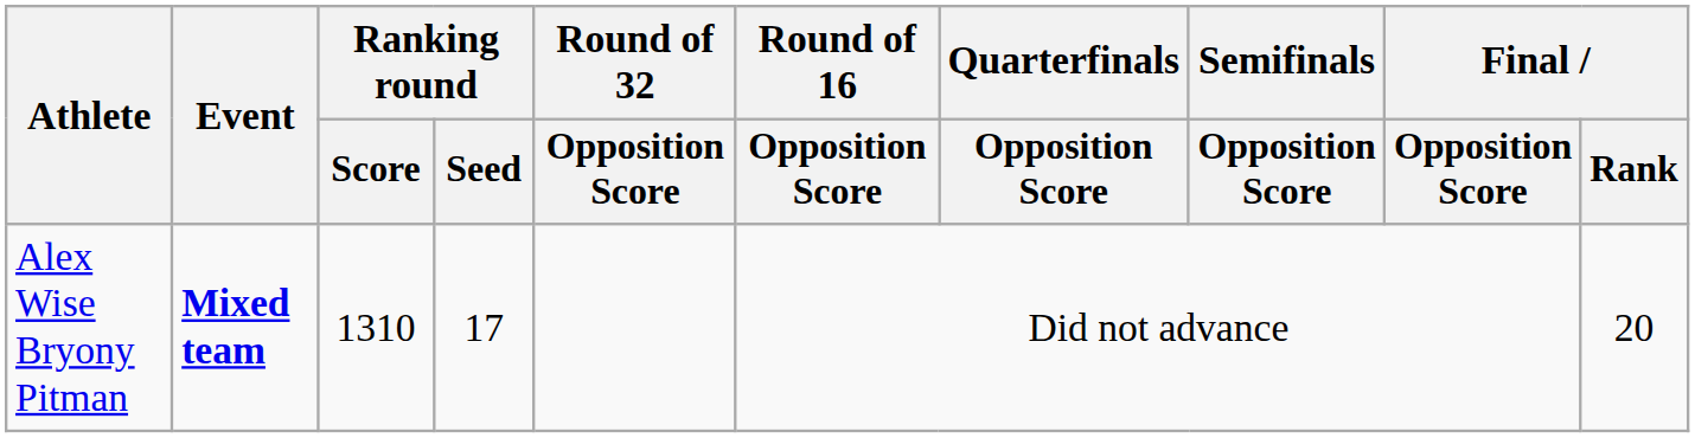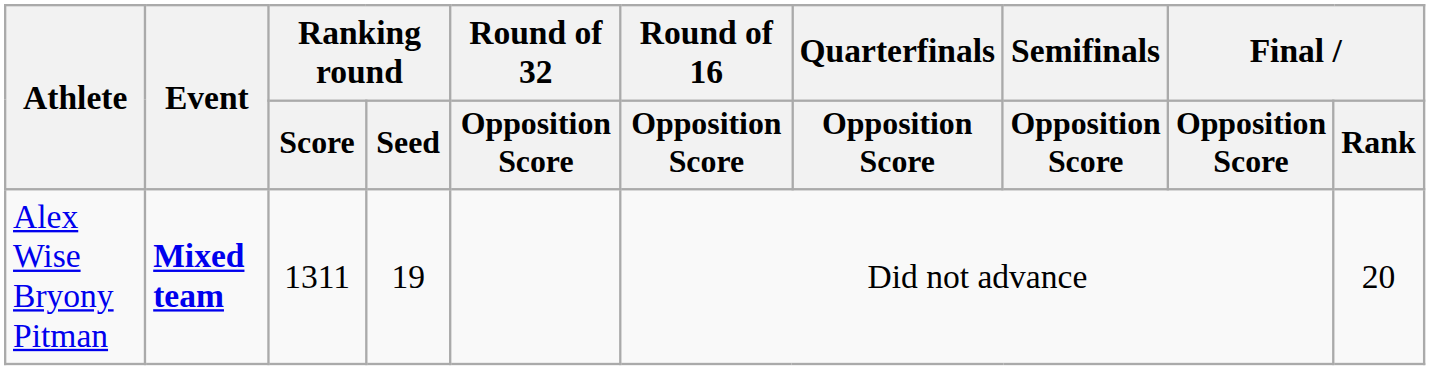Alex Wise Bryony Pitman | Ranking round / Score: 1310 -> 1311
Alex Wise Bryony Pitman | Ranking round / Seed: 17 -> 19
